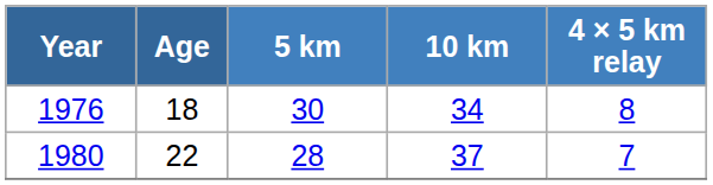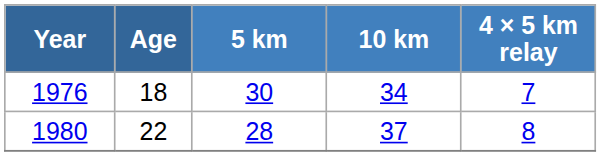1976 | 4 × 5 km relay: 8 -> 7
1980 | 4 × 5 km relay: 7 -> 8
